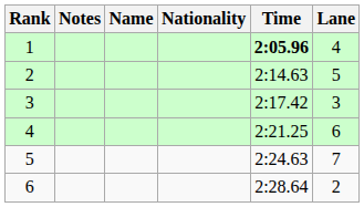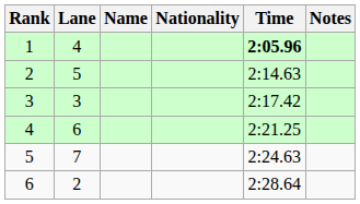columns swapped: Lane <-> Notes
